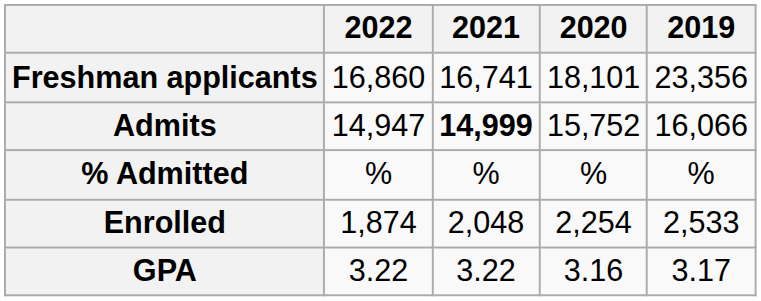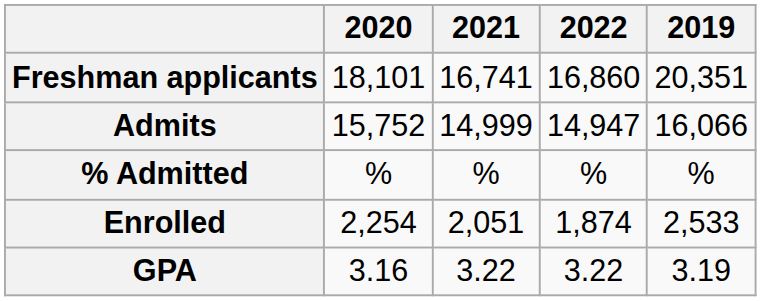columns swapped: 2022 <-> 2020
Freshman applicants | 2019: 23,356 -> 20,351
Admits | 2021: bold -> normal
Enrolled | 2021: 2,048 -> 2,051
GPA | 2019: 3.17 -> 3.19
